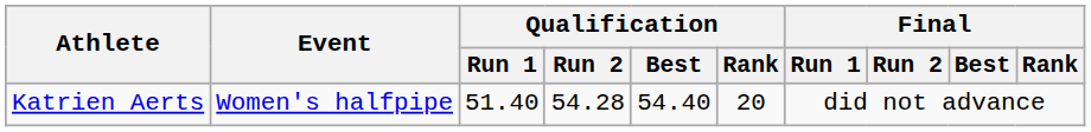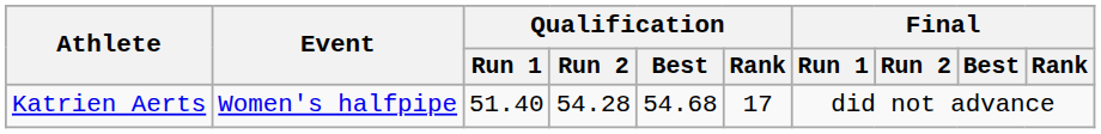Katrien Aerts | Qualification / Best: 54.40 -> 54.68
Katrien Aerts | Qualification / Rank: 20 -> 17
